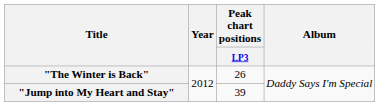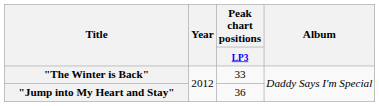"The Winter is Back" | Peak chart positions / LP3: 26 -> 33
"Jump into My Heart and Stay" | Peak chart positions / LP3: 39 -> 36
